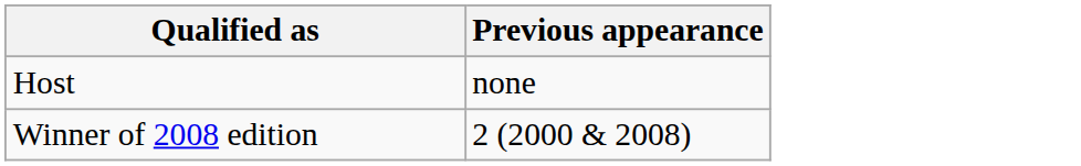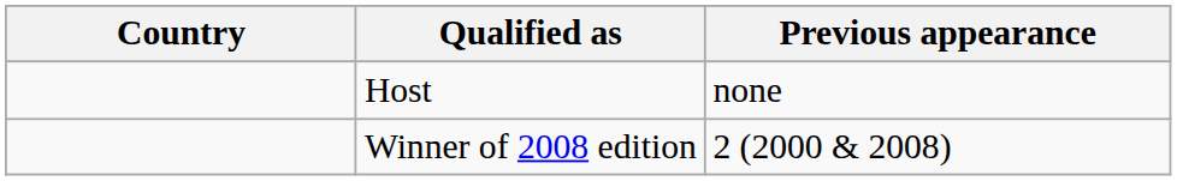+ column: Country
